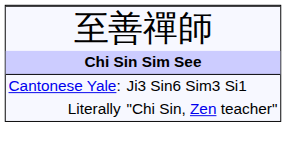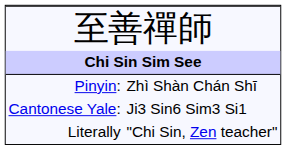+ row: Pinyin: | Zhì Shàn Chán Shī
